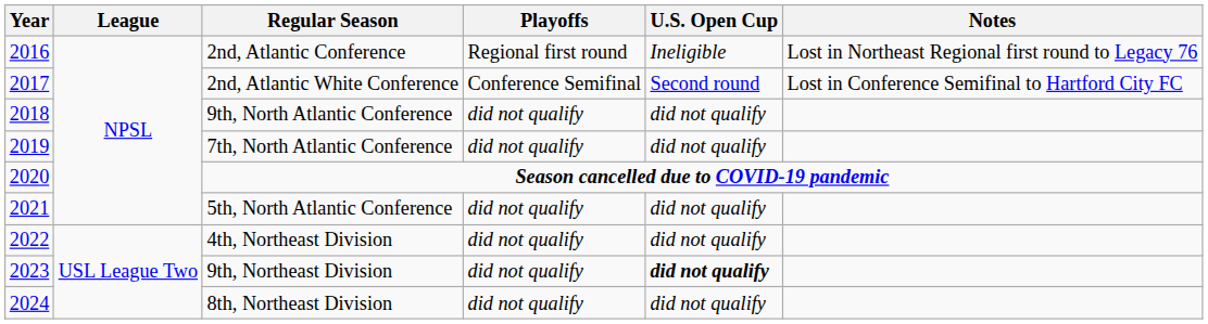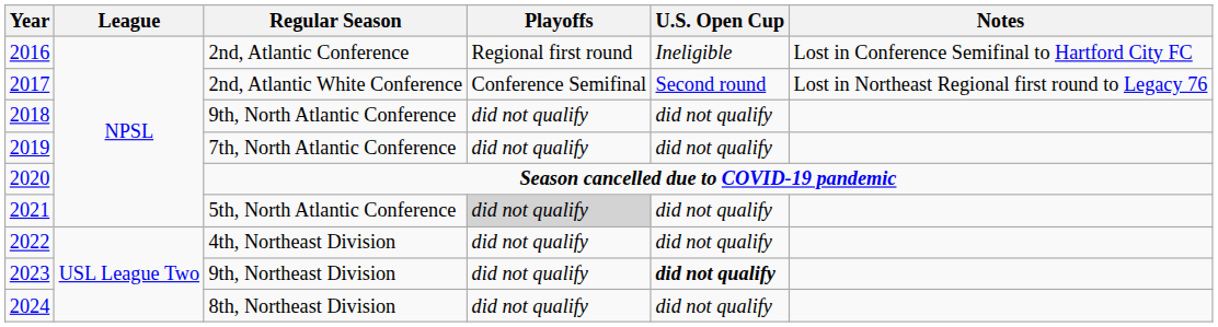2nd, Atlantic Conference | Notes: Lost in Northeast Regional first round to Legacy 76 -> Lost in Conference Semifinal to Hartford City FC
2nd, Atlantic White Conference | Notes: Lost in Conference Semifinal to Hartford City FC -> Lost in Northeast Regional first round to Legacy 76
5th, North Atlantic Conference | Playoffs: no background -> lightgrey background
